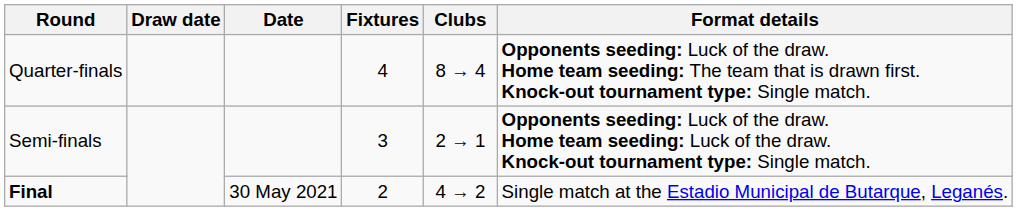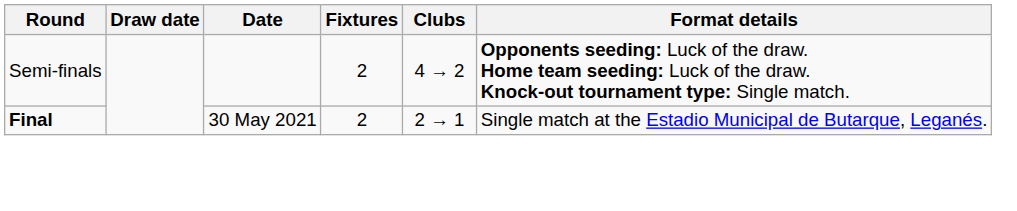- row: Quarter-finals | 4 | 8 → 4 | Opponents seeding: Luck of the draw. Home team seeding: The team that is drawn first. Knock-out tournament type: Single match.
Semi-finals | Fixtures: 3 -> 2
Semi-finals | Clubs: 2 → 1 -> 4 → 2
Final | Clubs: 4 → 2 -> 2 → 1
